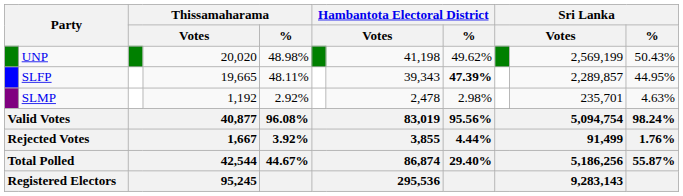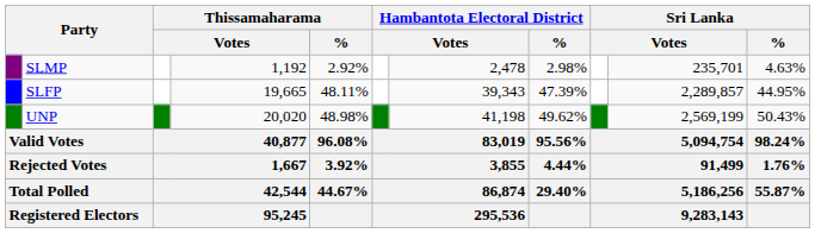rows swapped: UNP <-> SLMP
SLFP | Hambantota Electoral District / %: bold -> normal
